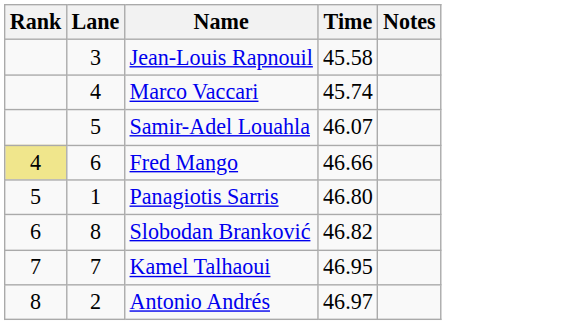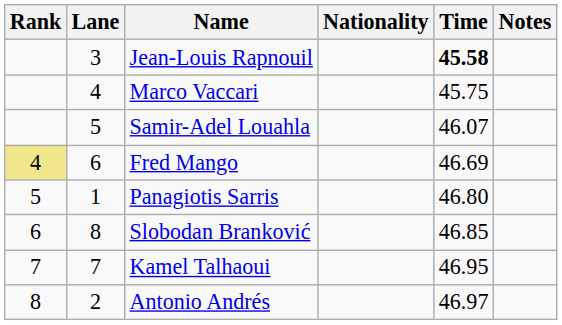+ column: Nationality
Jean-Louis Rapnouil | Time: normal -> bold
Marco Vaccari | Time: 45.74 -> 45.75
Fred Mango | Time: 46.66 -> 46.69
Slobodan Branković | Time: 46.82 -> 46.85
